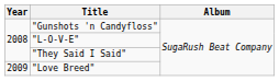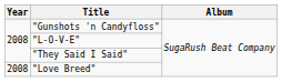"Love Breed" | Year: 2009 -> 2008
